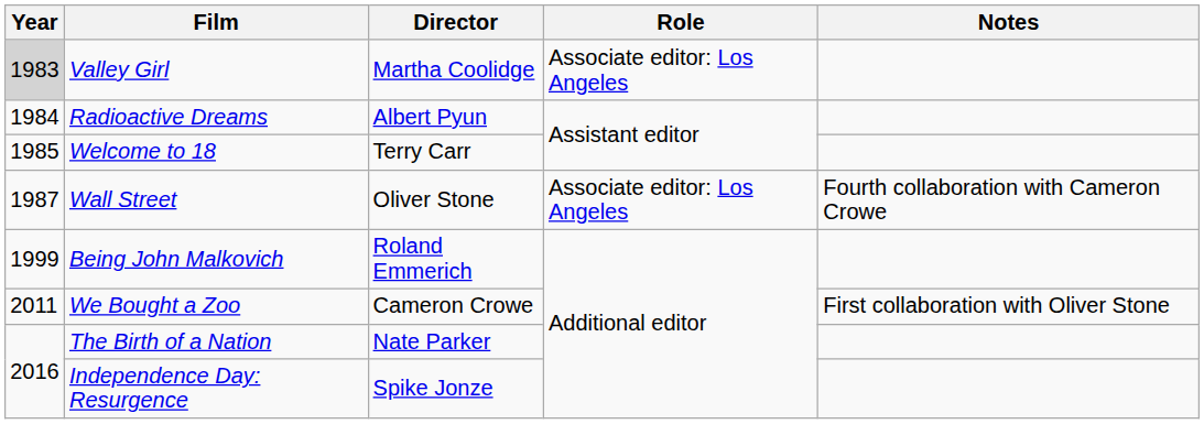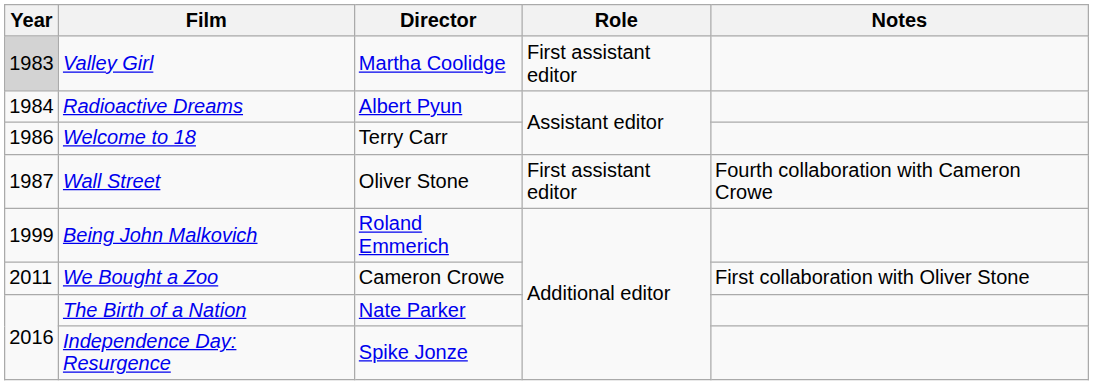Valley Girl | Role: Associate editor: Los Angeles -> First assistant editor
Welcome to 18 | Year: 1985 -> 1986
Wall Street | Role: Associate editor: Los Angeles -> First assistant editor
